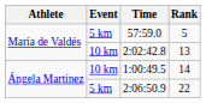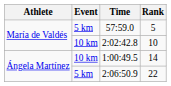2:02:42.8 | Rank: 13 -> 10
